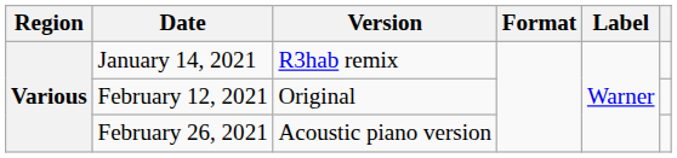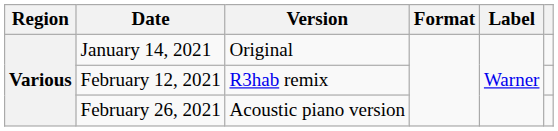January 14, 2021 | Version: R3hab remix -> Original
February 12, 2021 | Version: Original -> R3hab remix
